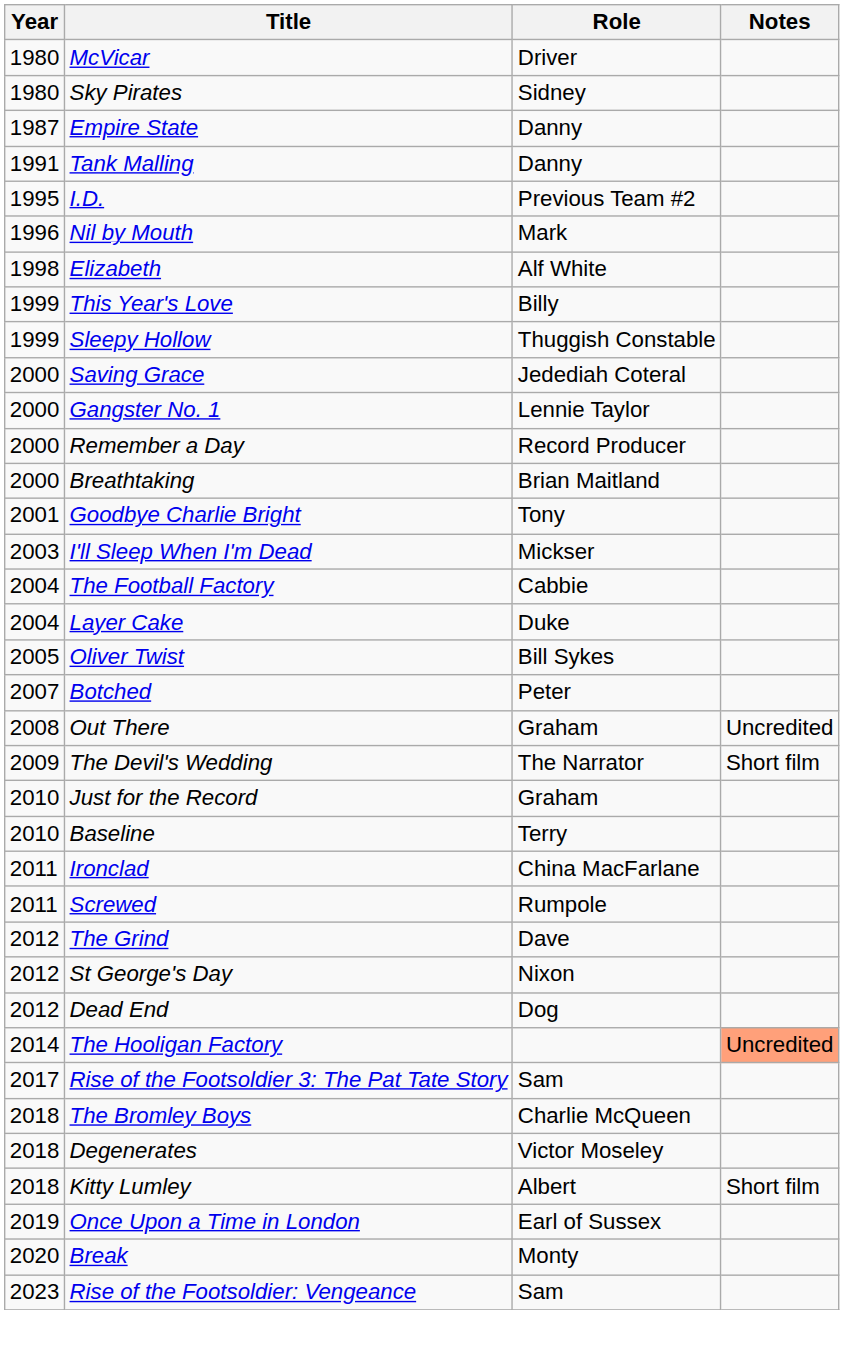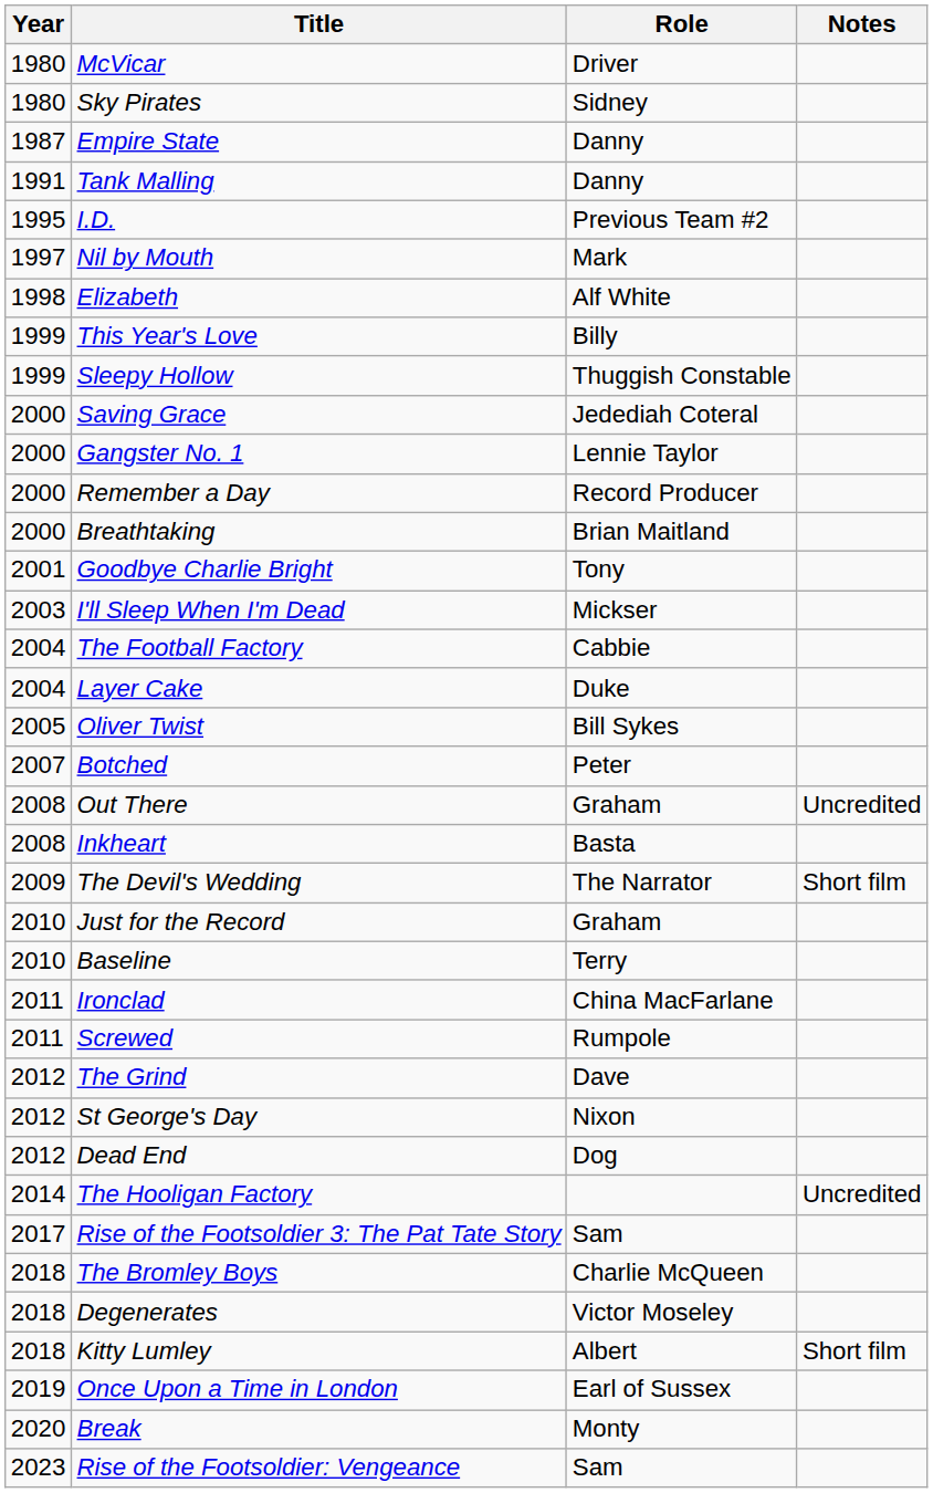Nil by Mouth | Year: 1996 -> 1997
+ row: 2008 | Inkheart | Basta
The Hooligan Factory | Notes: lightsalmon background -> no background
